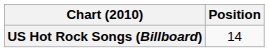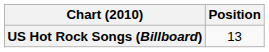US Hot Rock Songs (Billboard) | Position: 14 -> 13
